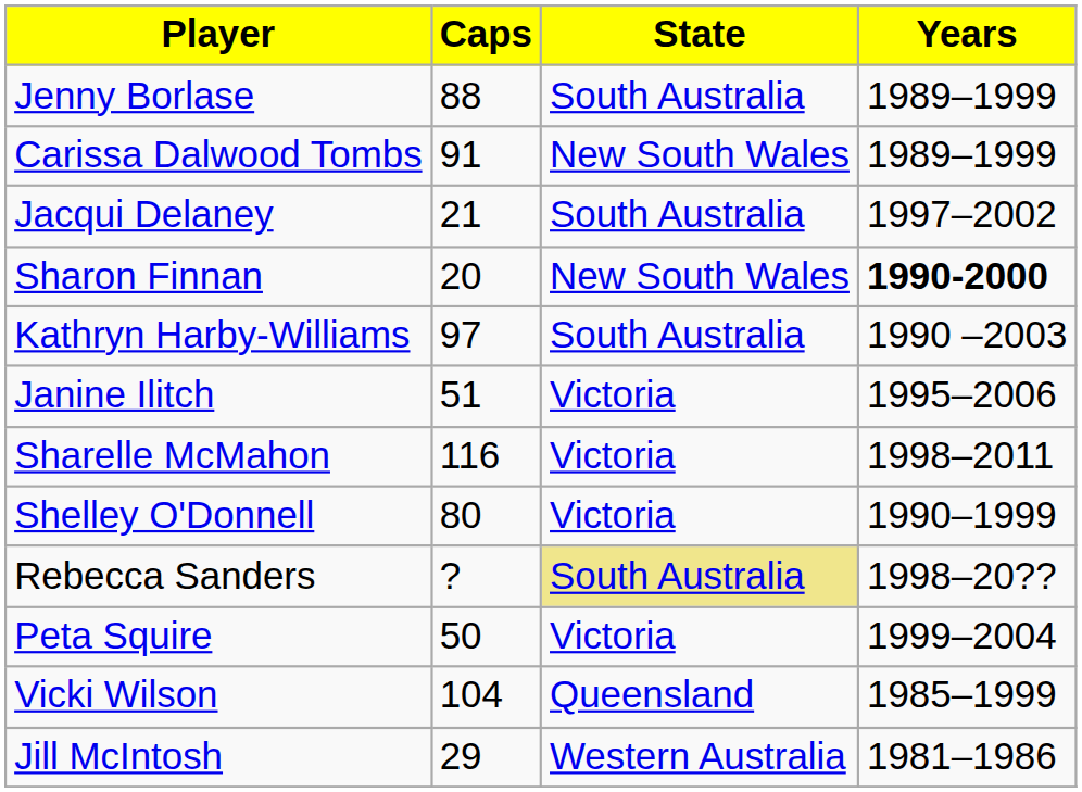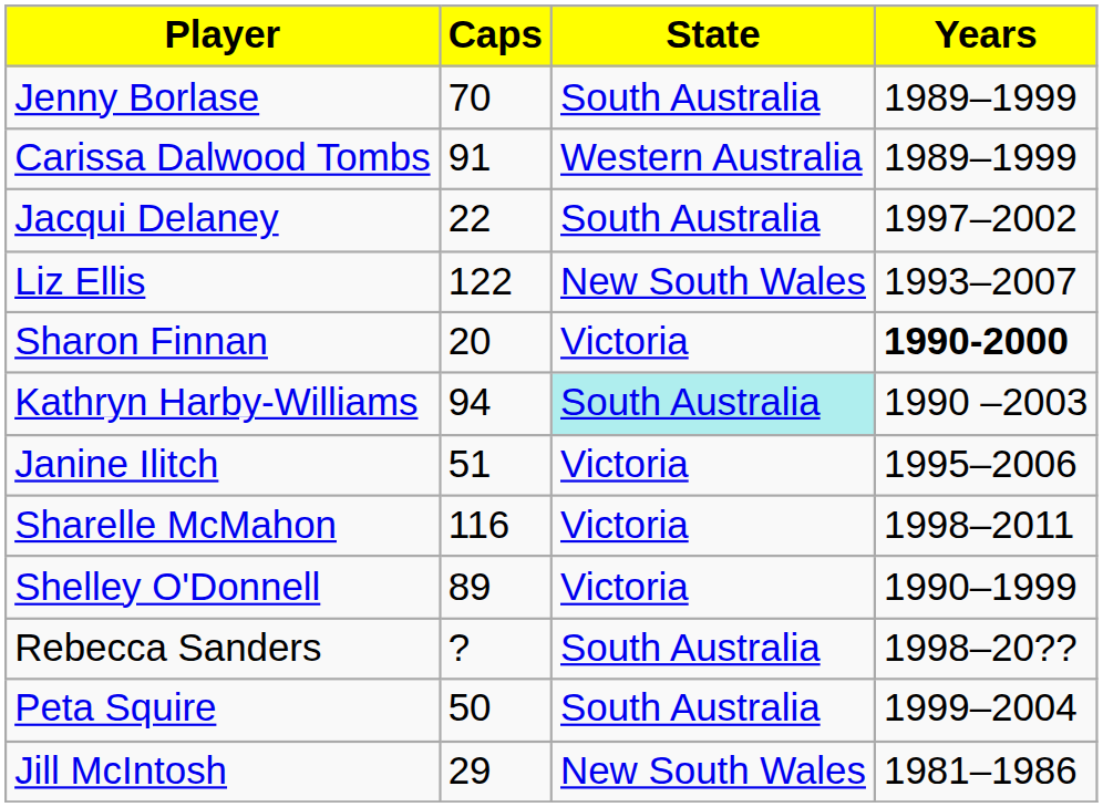Jenny Borlase | Caps: 88 -> 70
Carissa Dalwood Tombs | State: New South Wales -> Western Australia
Jacqui Delaney | Caps: 21 -> 22
+ row: Liz Ellis | 122 | New South Wales | 1993–2007
Sharon Finnan | State: New South Wales -> Victoria
Kathryn Harby-Williams | Caps: 97 -> 94
Kathryn Harby-Williams | State: no background -> paleturquoise background
Shelley O'Donnell | Caps: 80 -> 89
Rebecca Sanders | State: khaki background -> no background
Peta Squire | State: Victoria -> South Australia
- row: Vicki Wilson | 104 | Queensland | 1985–1999
Jill McIntosh | State: Western Australia -> New South Wales
